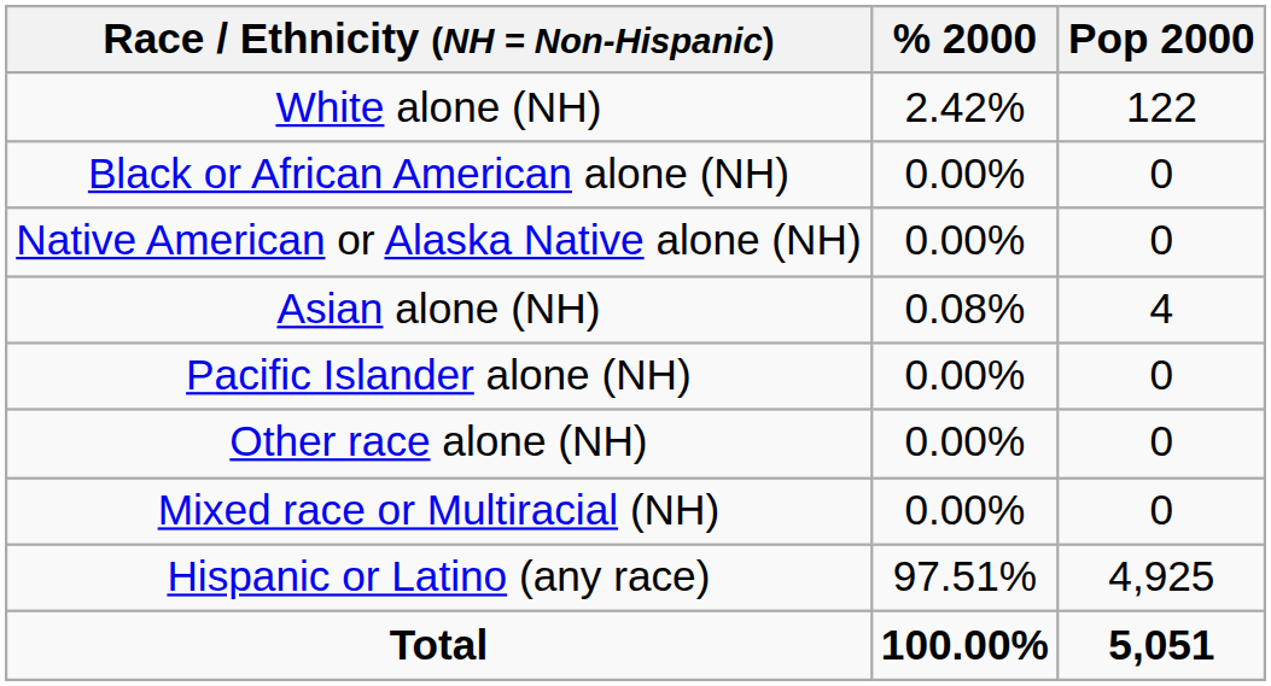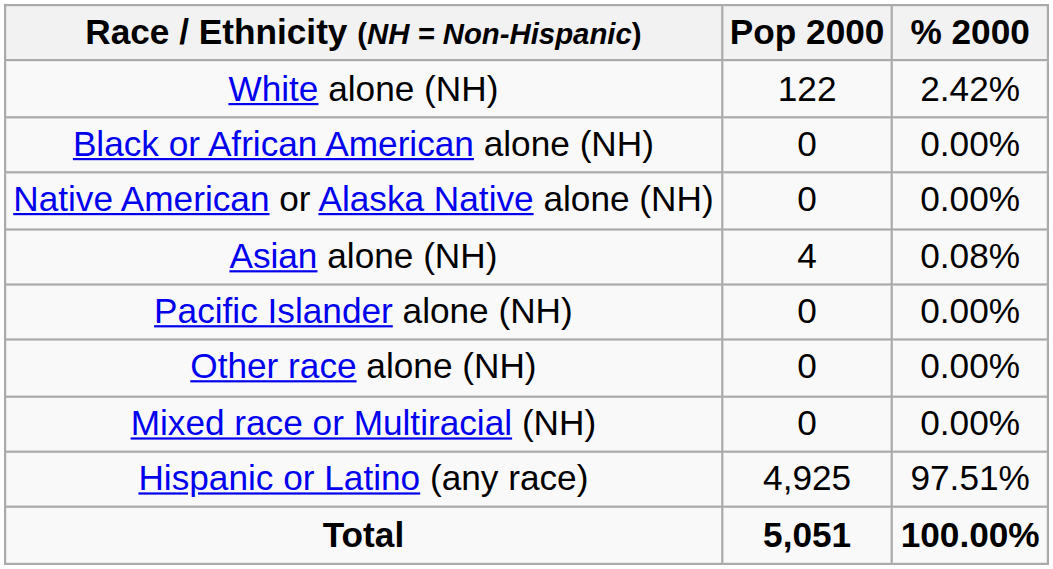columns swapped: Pop 2000 <-> % 2000
